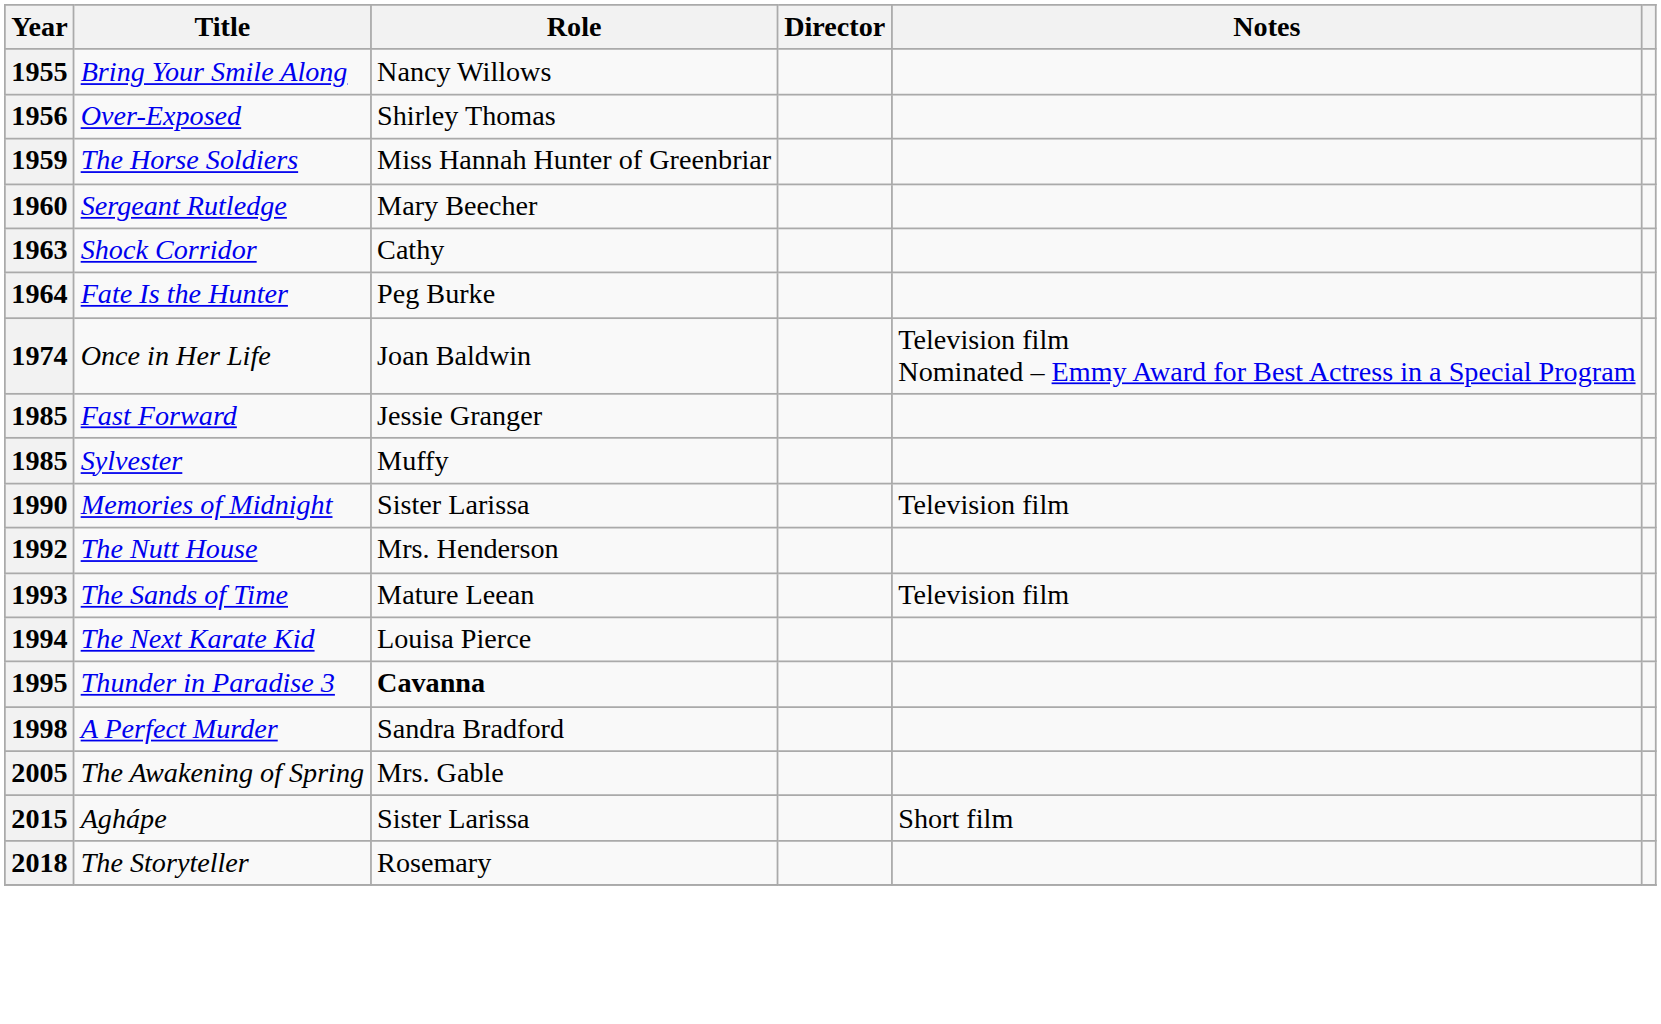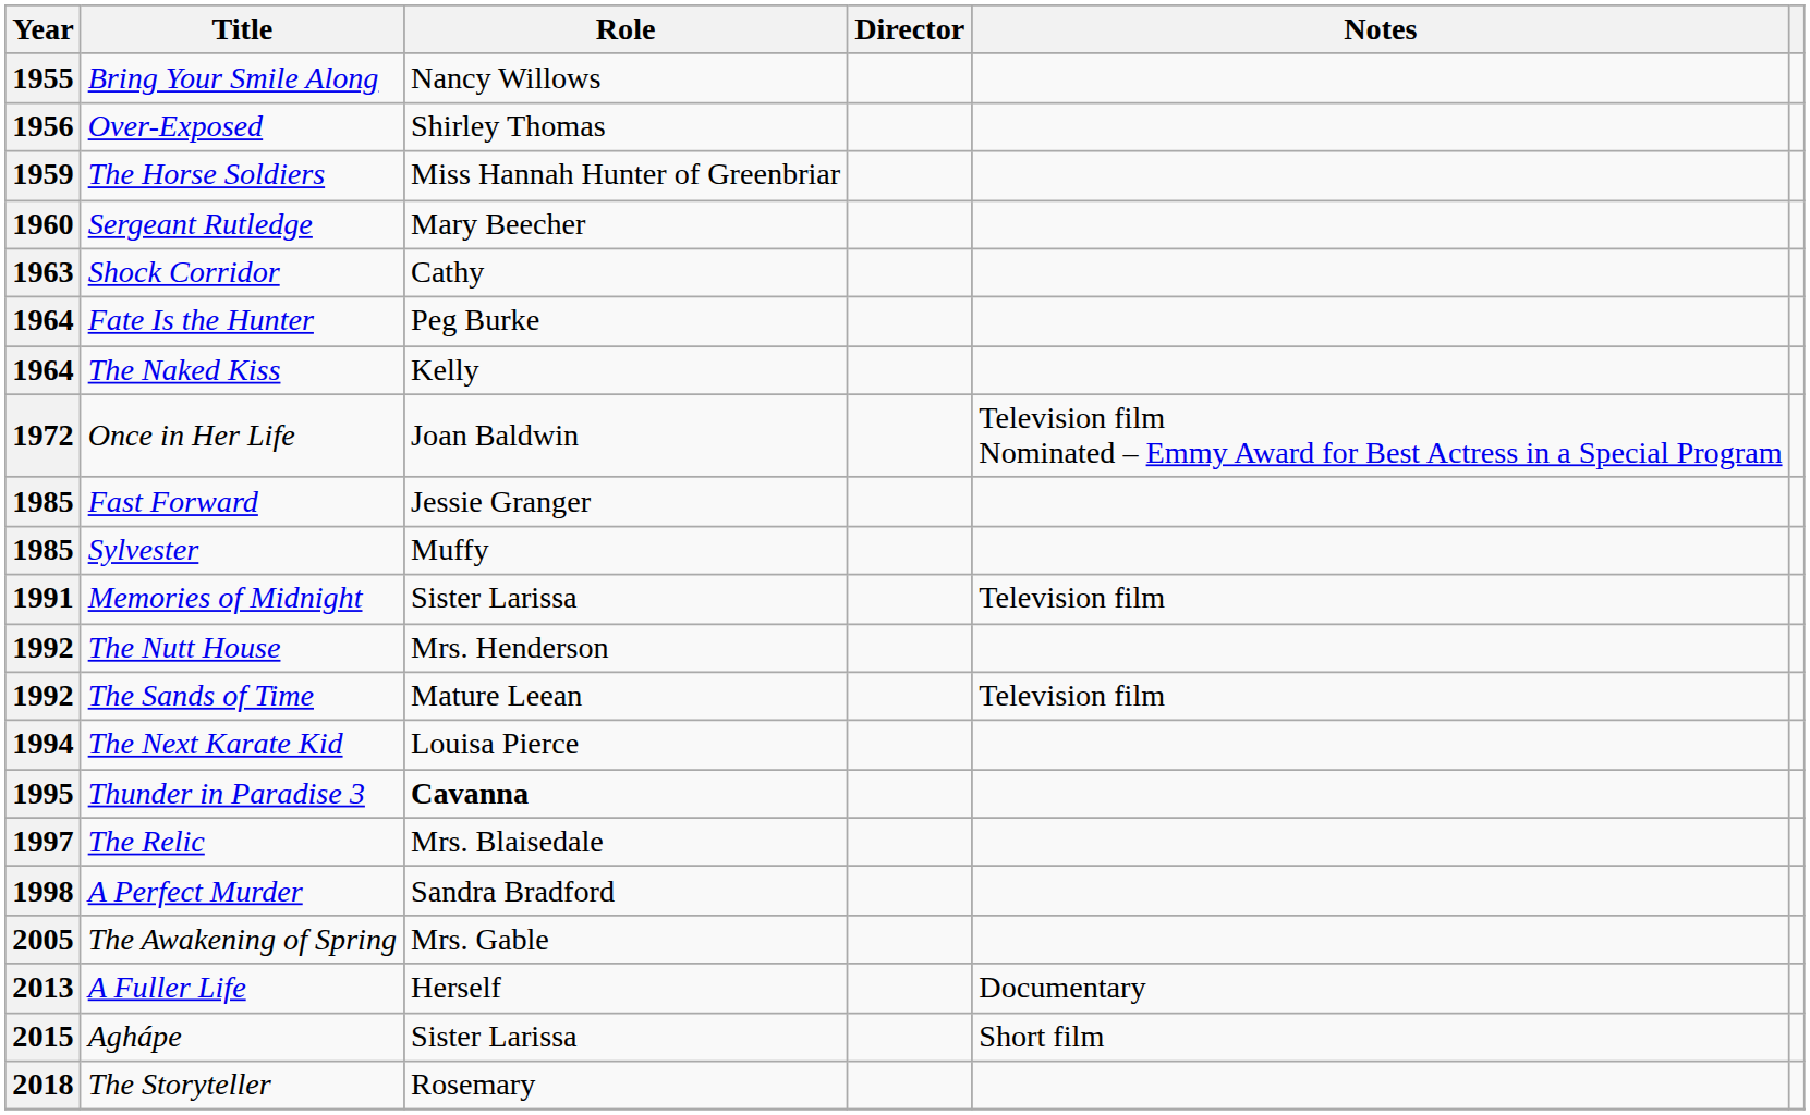+ row: 1964 | The Naked Kiss | Kelly
Once in Her Life | Year: 1974 -> 1972
Memories of Midnight | Year: 1990 -> 1991
The Sands of Time | Year: 1993 -> 1992
+ row: 1997 | The Relic | Mrs. Blaisedale
+ row: 2013 | A Fuller Life | Herself | Documentary
